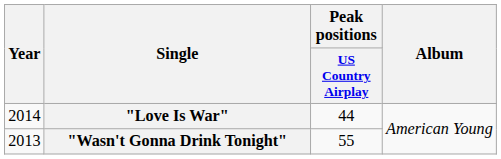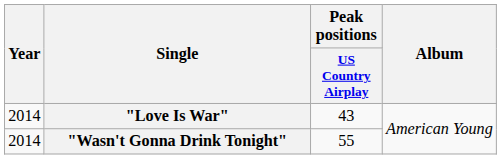"Love Is War" | Peak positions / US Country Airplay: 44 -> 43
"Wasn't Gonna Drink Tonight" | Year: 2013 -> 2014
